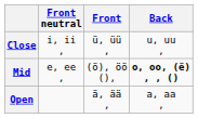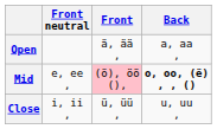rows swapped: Close <-> Open
Mid | Front: no background -> pink background
